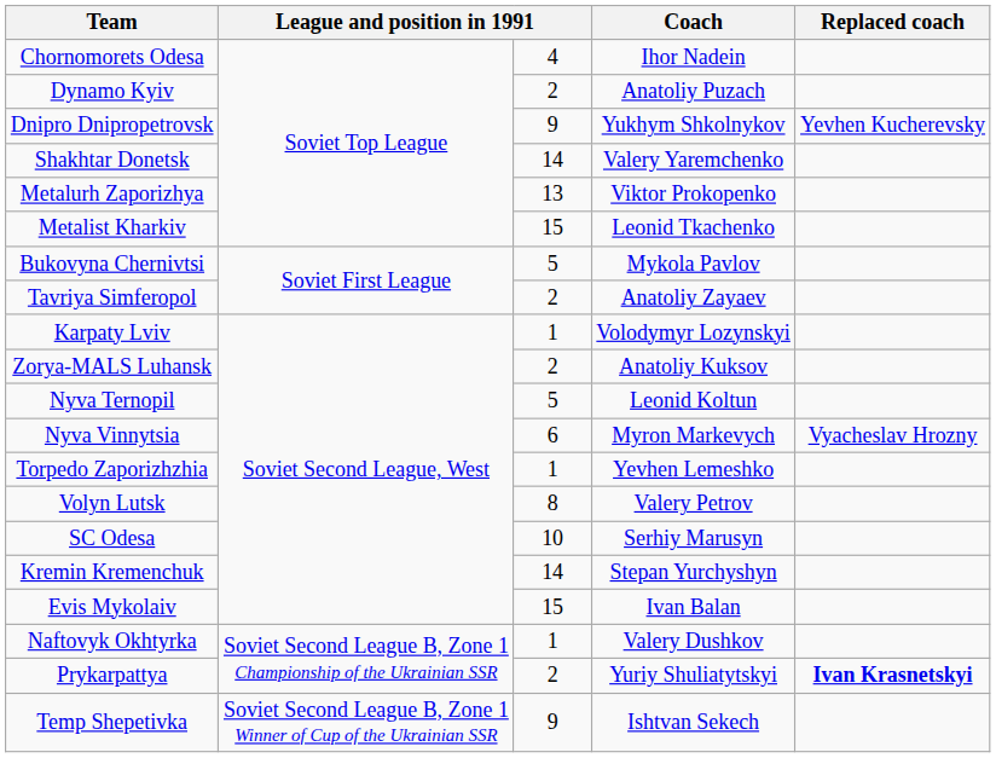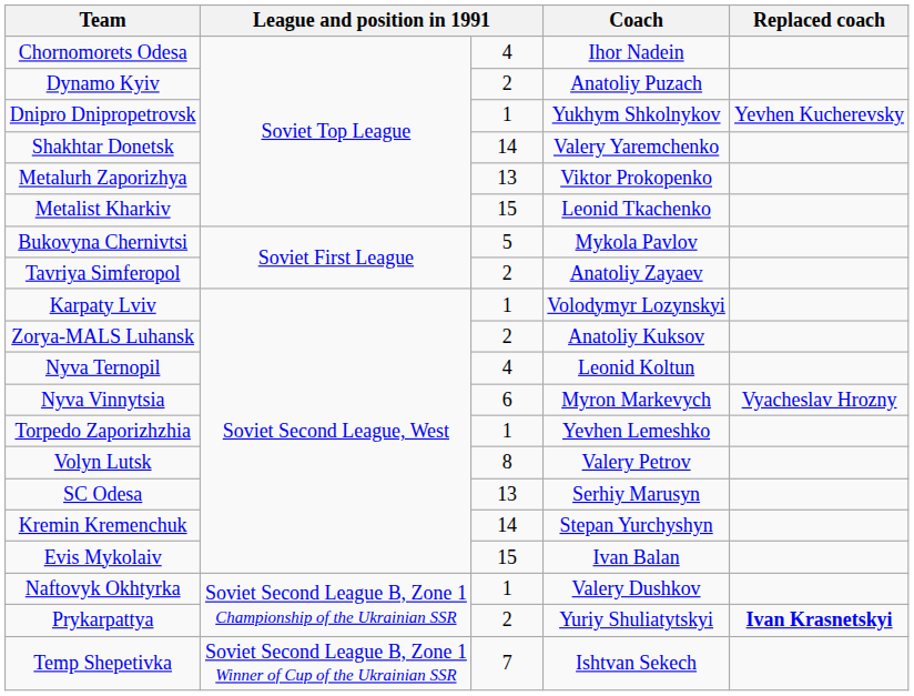Dnipro Dnipropetrovsk | column 3: 9 -> 1
Nyva Ternopil | column 3: 5 -> 4
SC Odesa | column 3: 10 -> 13
Temp Shepetivka | column 3: 9 -> 7
